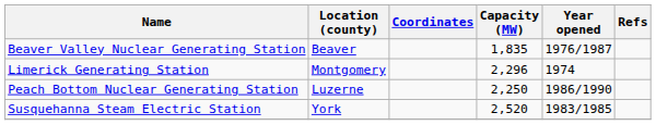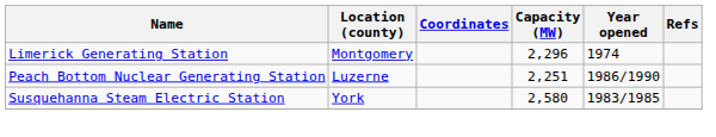- row: Beaver Valley Nuclear Generating Station | Beaver | 1,835 | 1976/1987
Peach Bottom Nuclear Generating Station | Capacity (MW): 2,250 -> 2,251
Susquehanna Steam Electric Station | Capacity (MW): 2,520 -> 2,580
